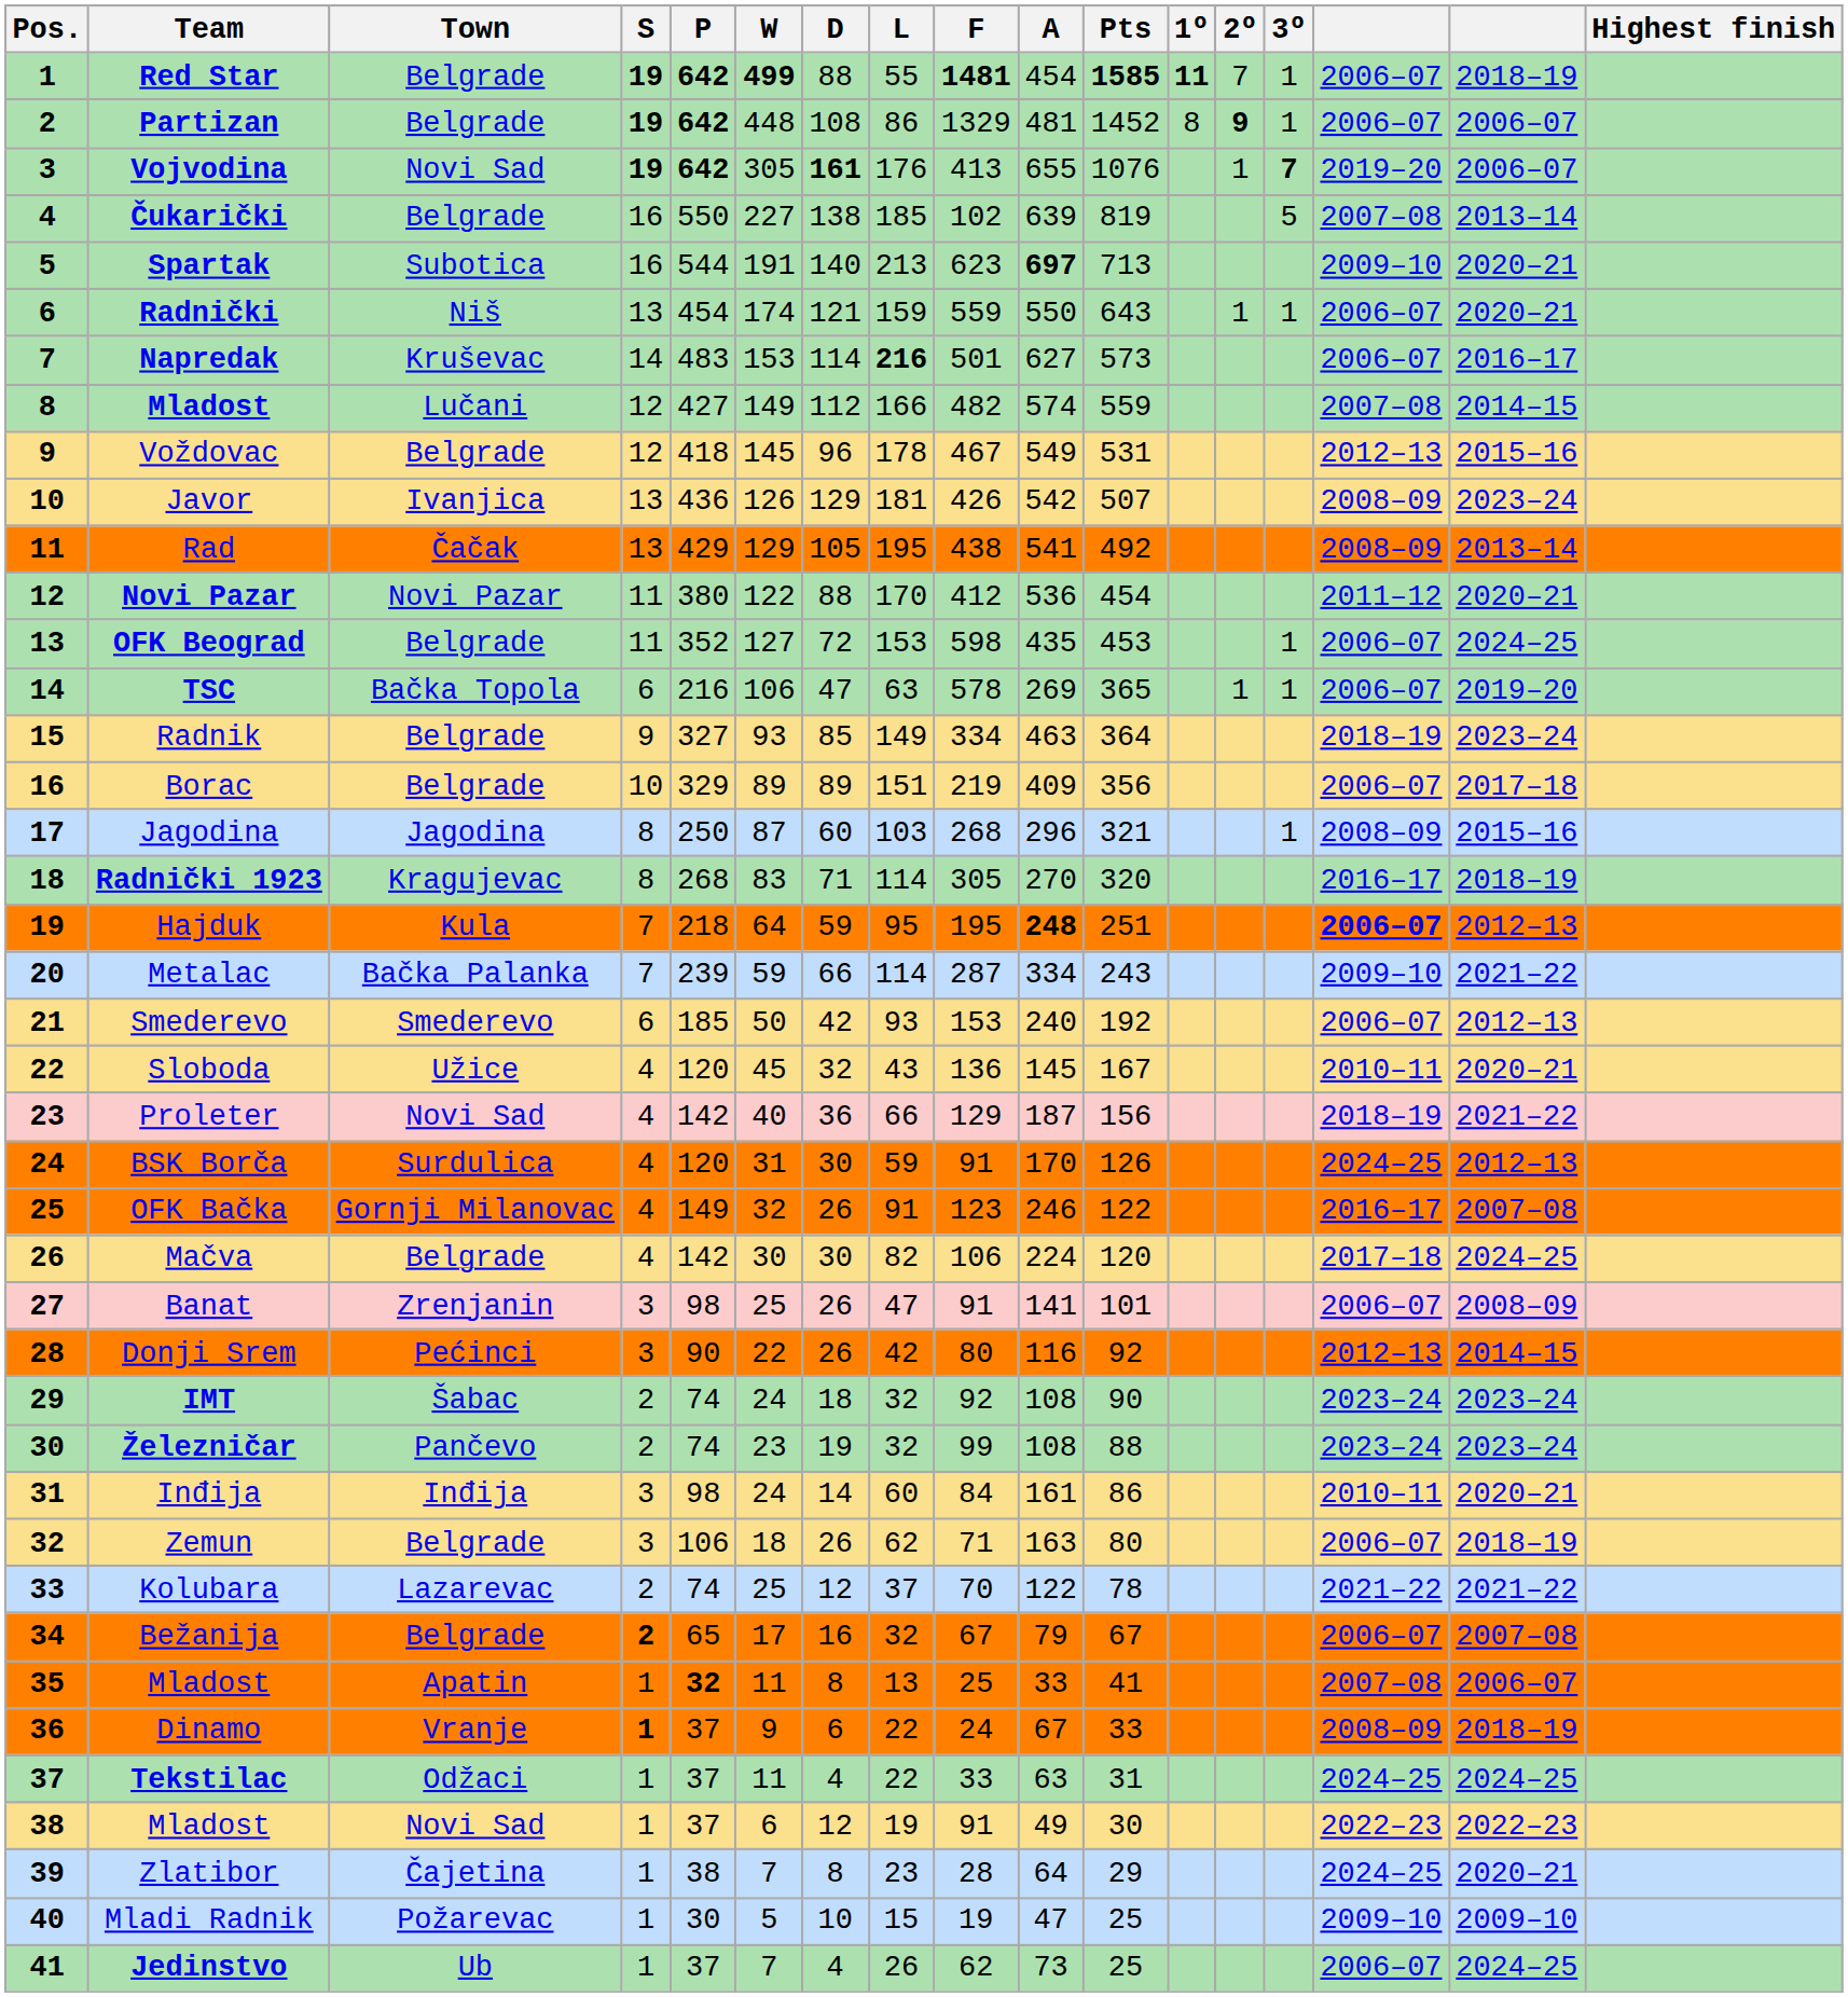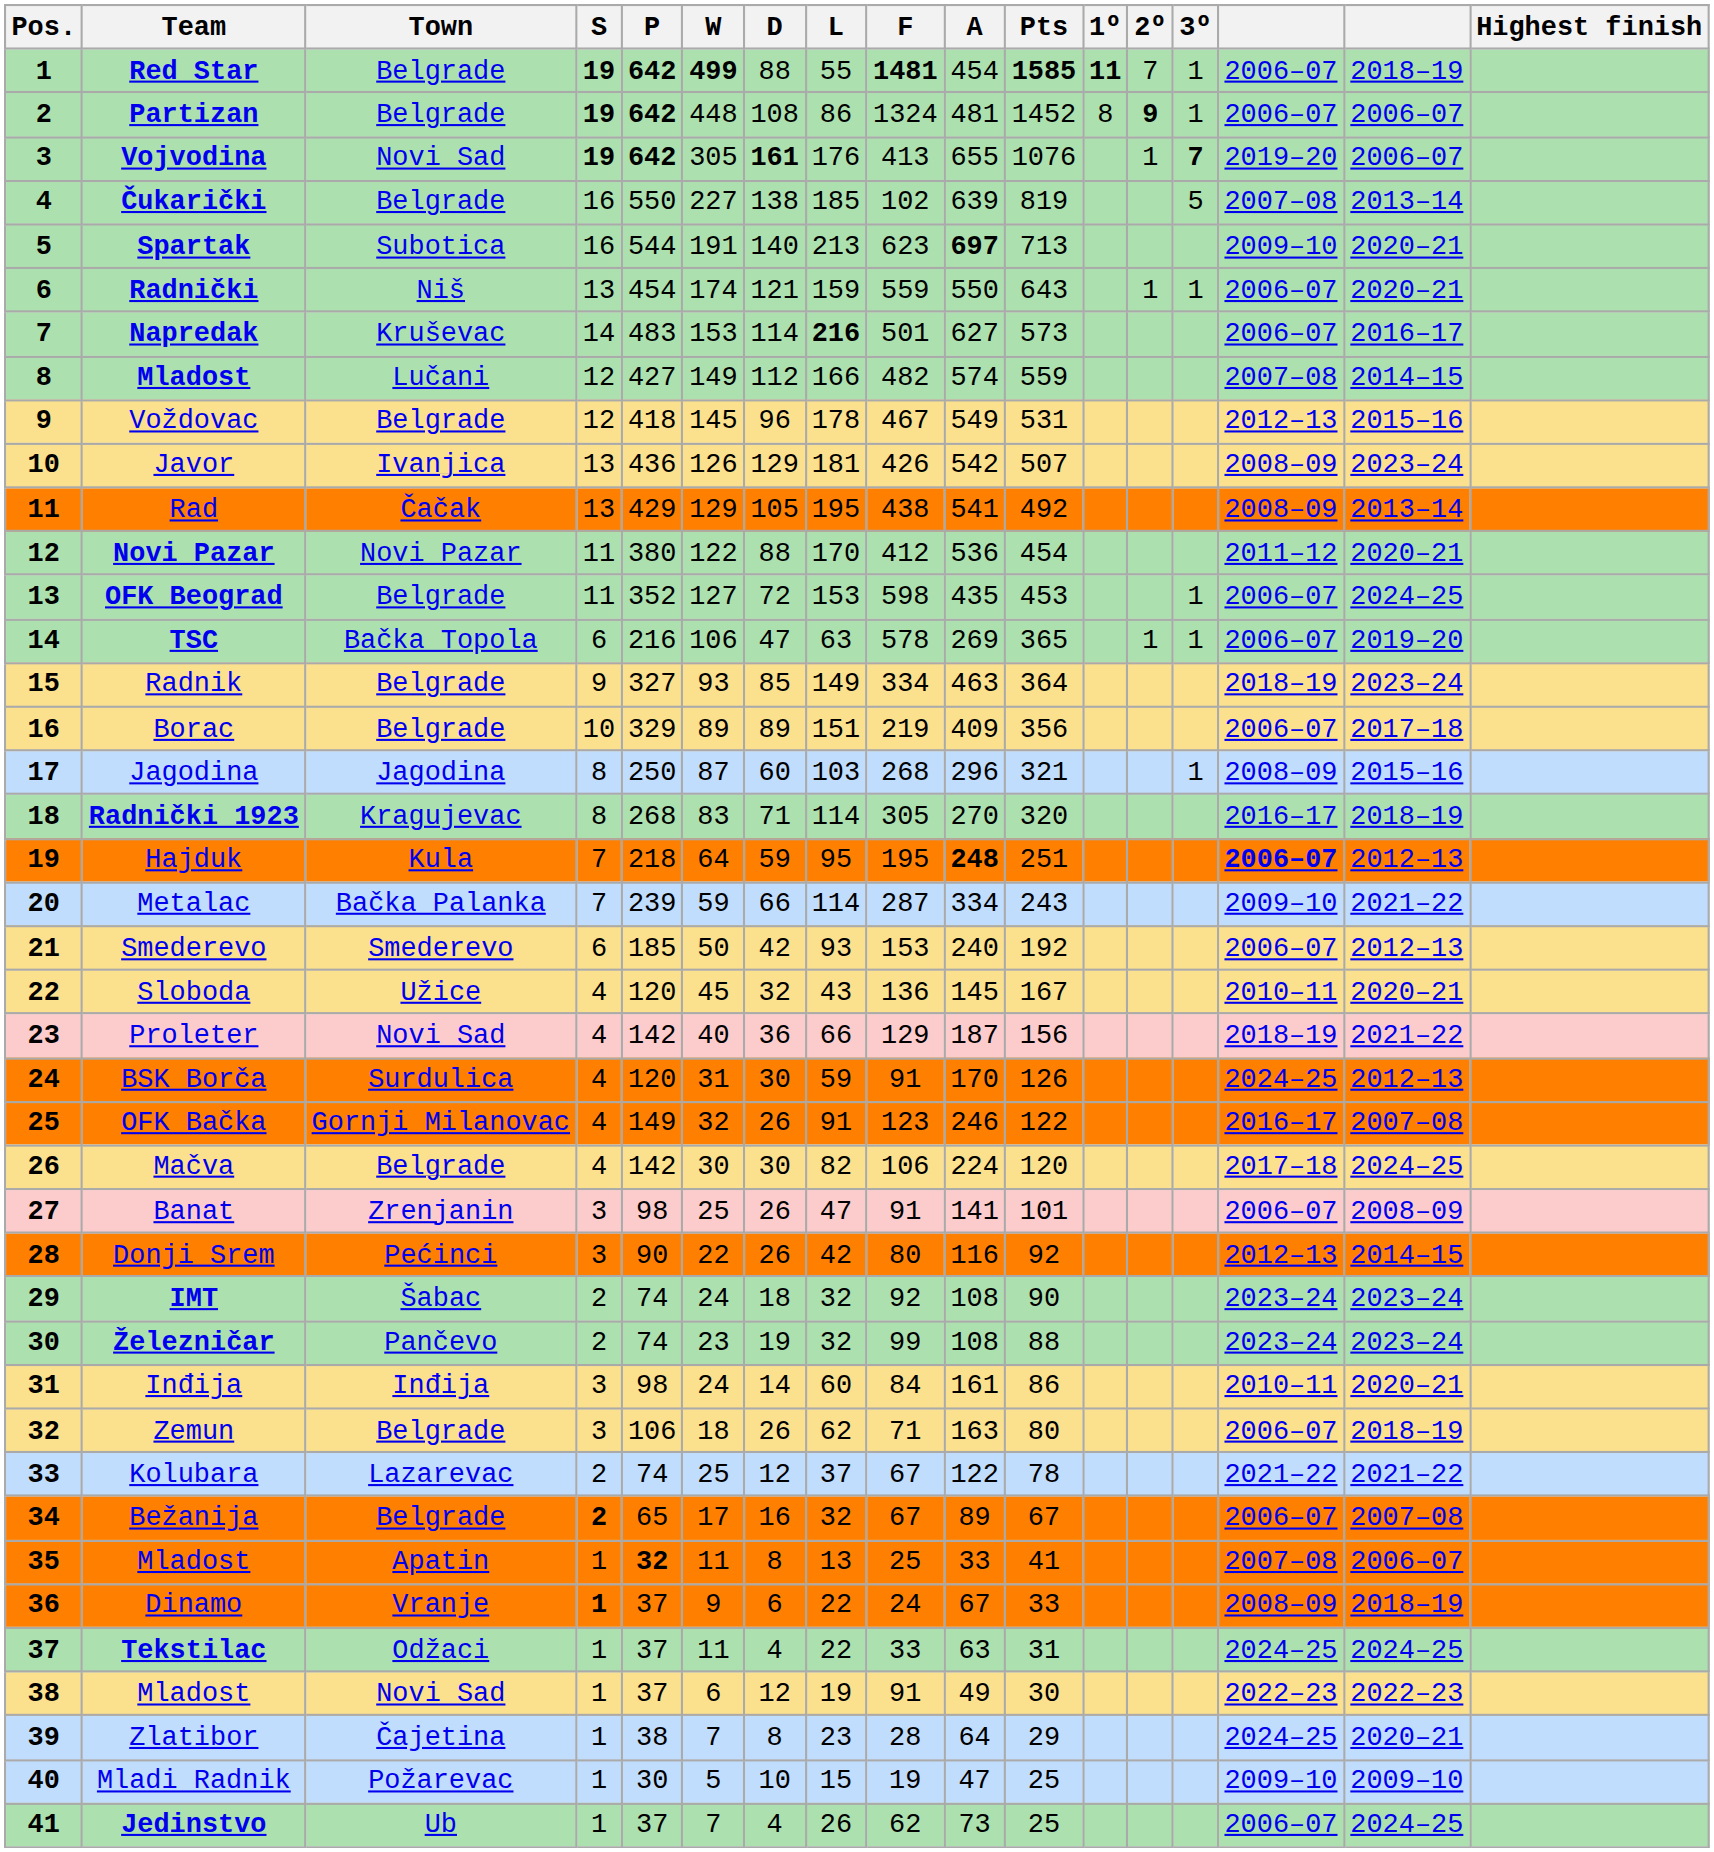Partizan | F: 1329 -> 1324
Kolubara | F: 70 -> 67
Bežanija | A: 79 -> 89
